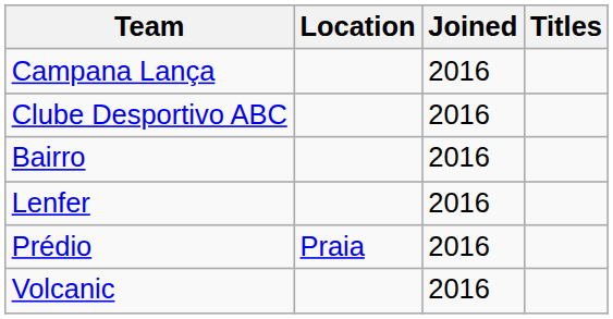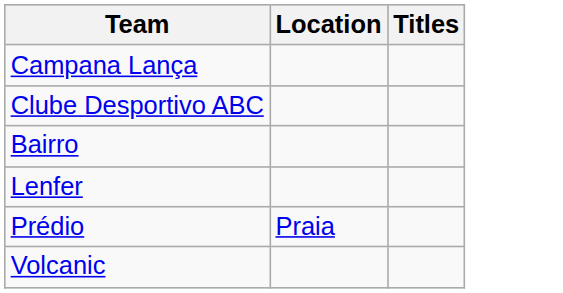- column: Joined | 2016 | 2016 | 2016 | 2016 | 2016 | 2016
